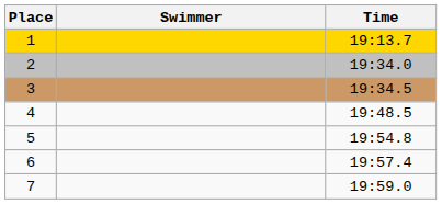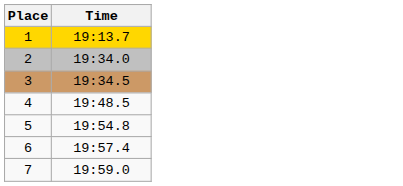- column: Swimmer
